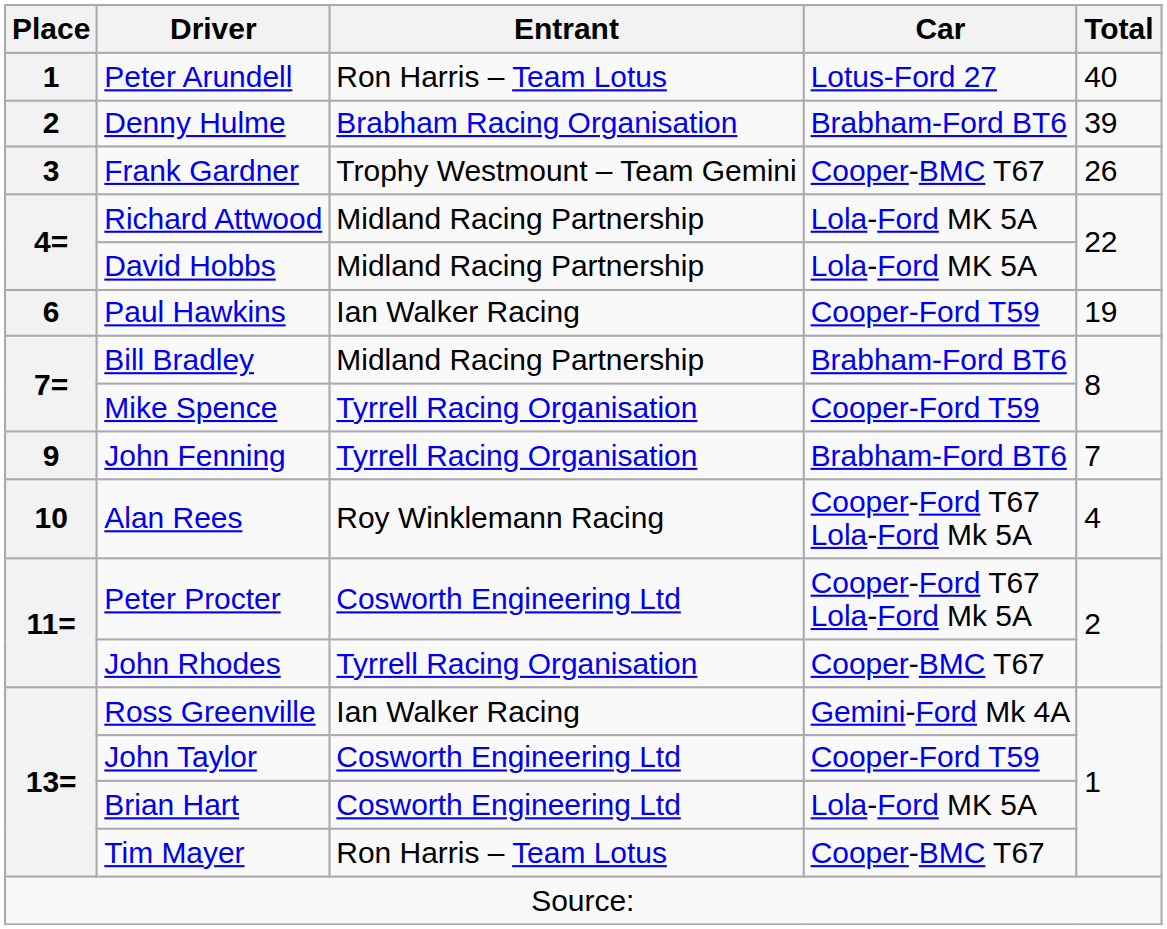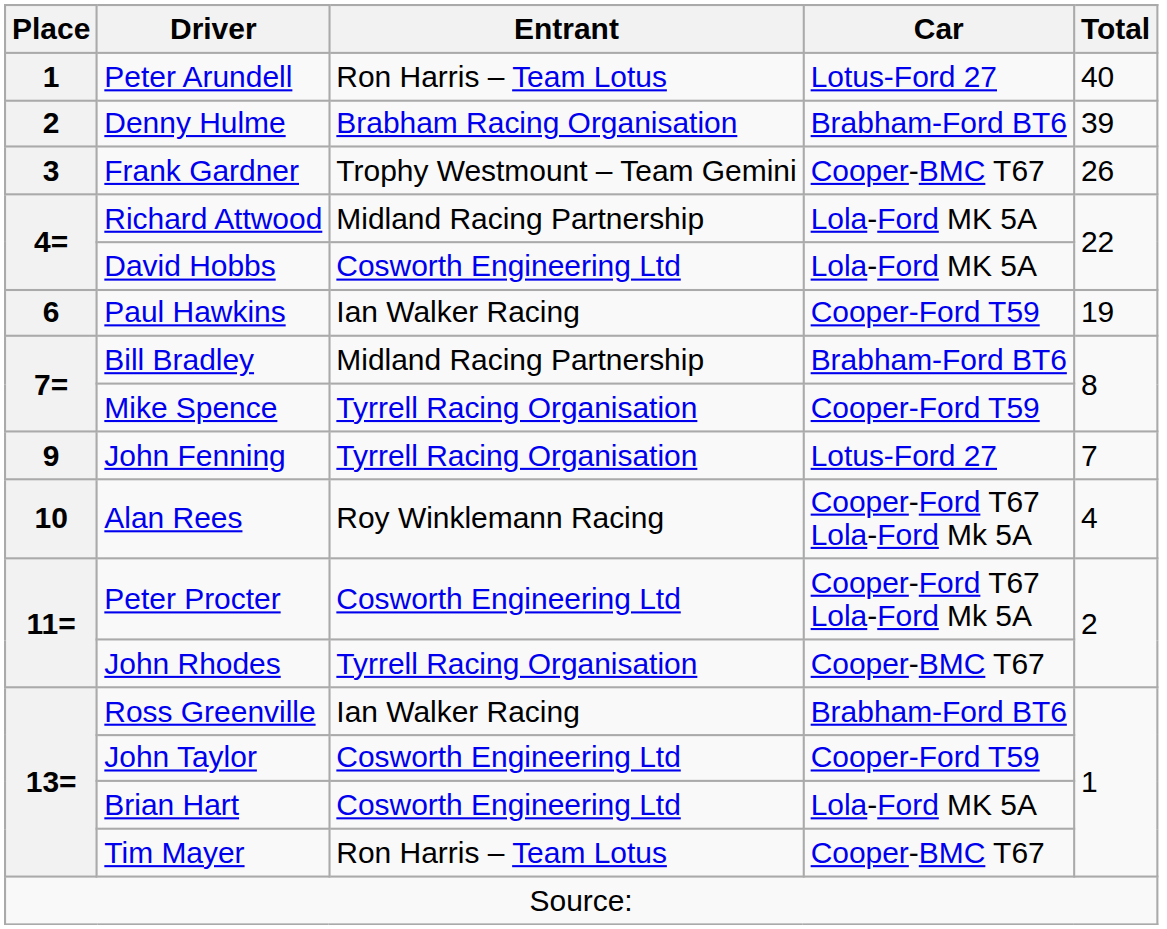David Hobbs | Entrant: Midland Racing Partnership -> Cosworth Engineering Ltd
John Fenning | Car: Brabham-Ford BT6 -> Lotus-Ford 27
Ross Greenville | Car: Gemini-Ford Mk 4A -> Brabham-Ford BT6
